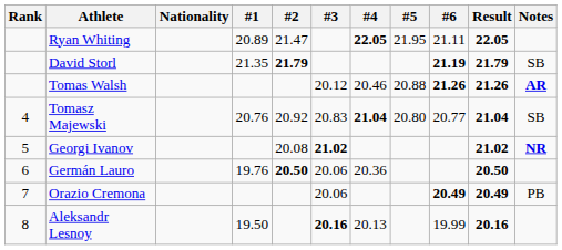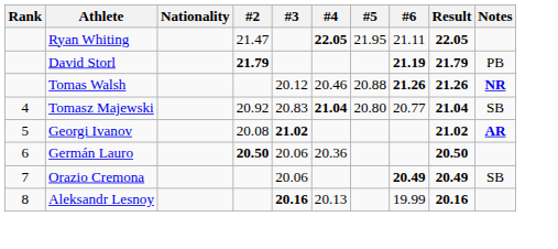- column: #1 | 20.89 | 21.35 | 20.76 | 19.76 | 19.50
David Storl | Notes: SB -> PB
Tomas Walsh | Notes: AR -> NR
Georgi Ivanov | Notes: NR -> AR
Orazio Cremona | Notes: PB -> SB
